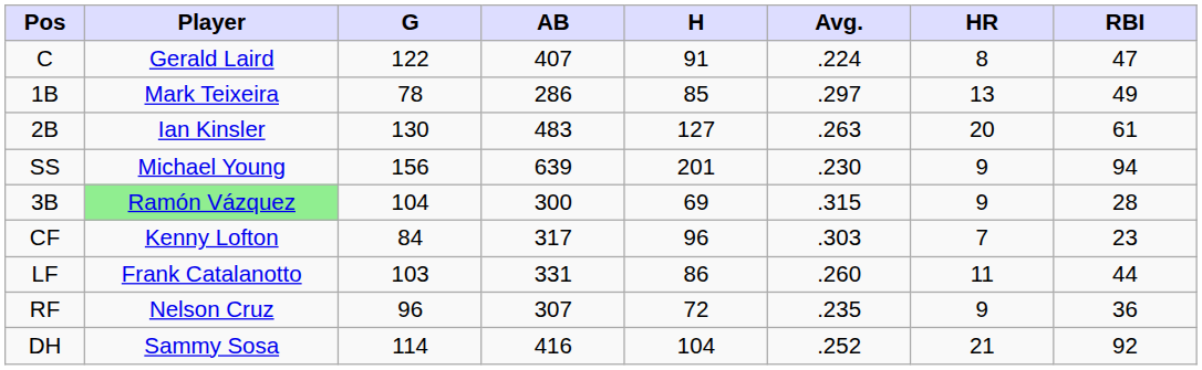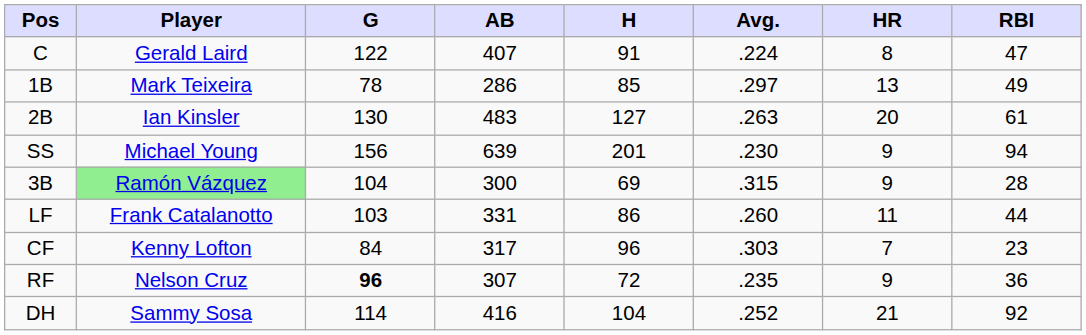rows swapped: LF <-> CF
RF | G: normal -> bold
